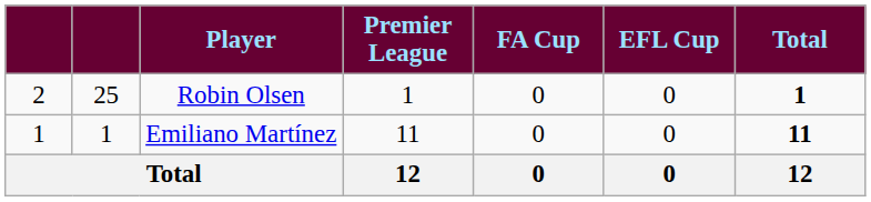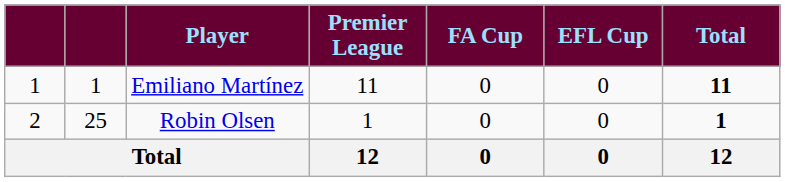rows swapped: Emiliano Martínez <-> Robin Olsen
